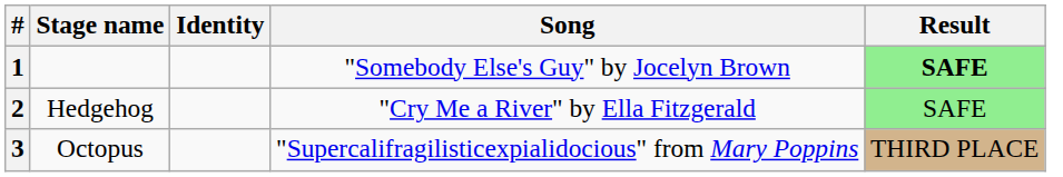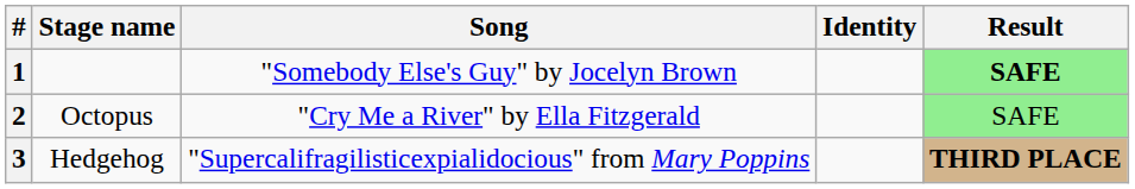columns swapped: Song <-> Identity
2 | Stage name: Hedgehog -> Octopus
3 | Stage name: Octopus -> Hedgehog
3 | Result: normal -> bold
